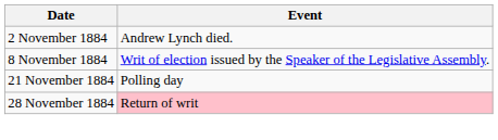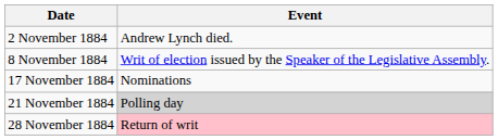+ row: 17 November 1884 | Nominations
21 November 1884 | Event: no background -> lightgrey background
